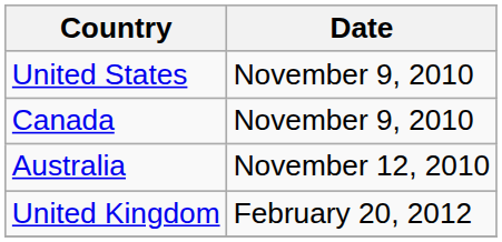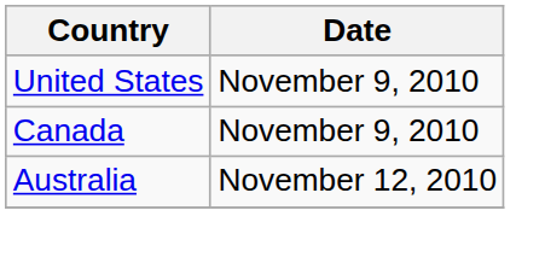- row: United Kingdom | February 20, 2012
